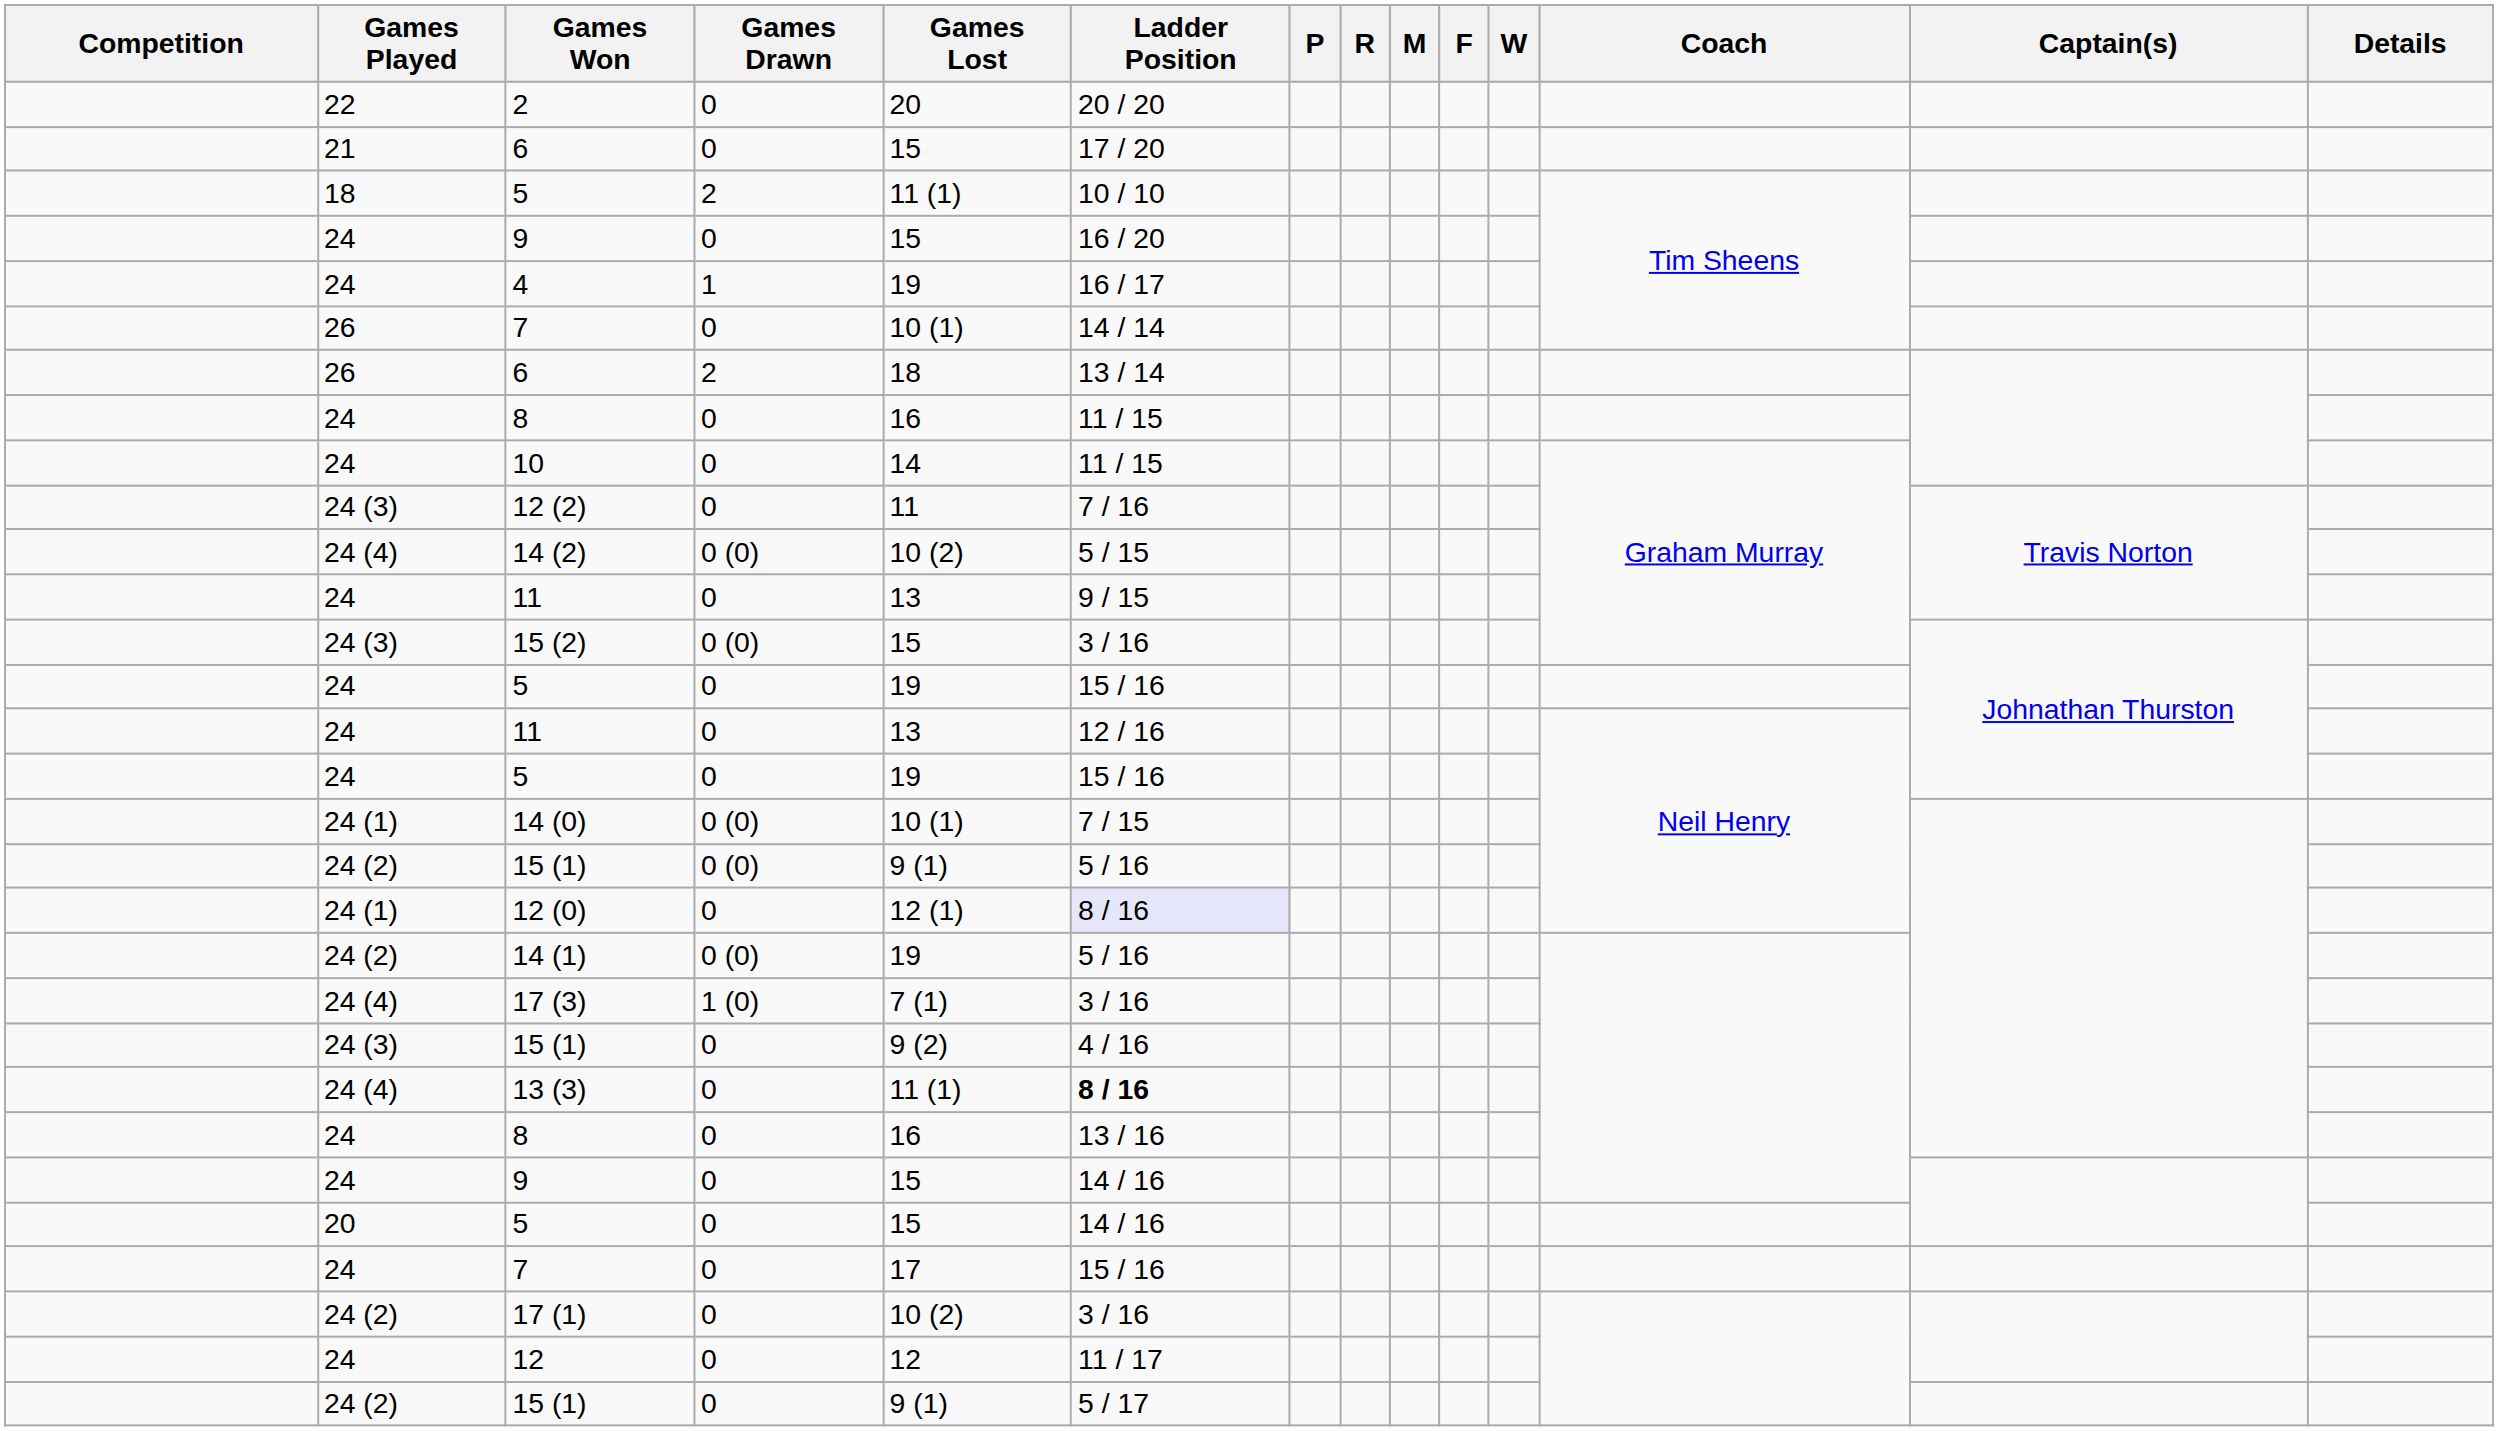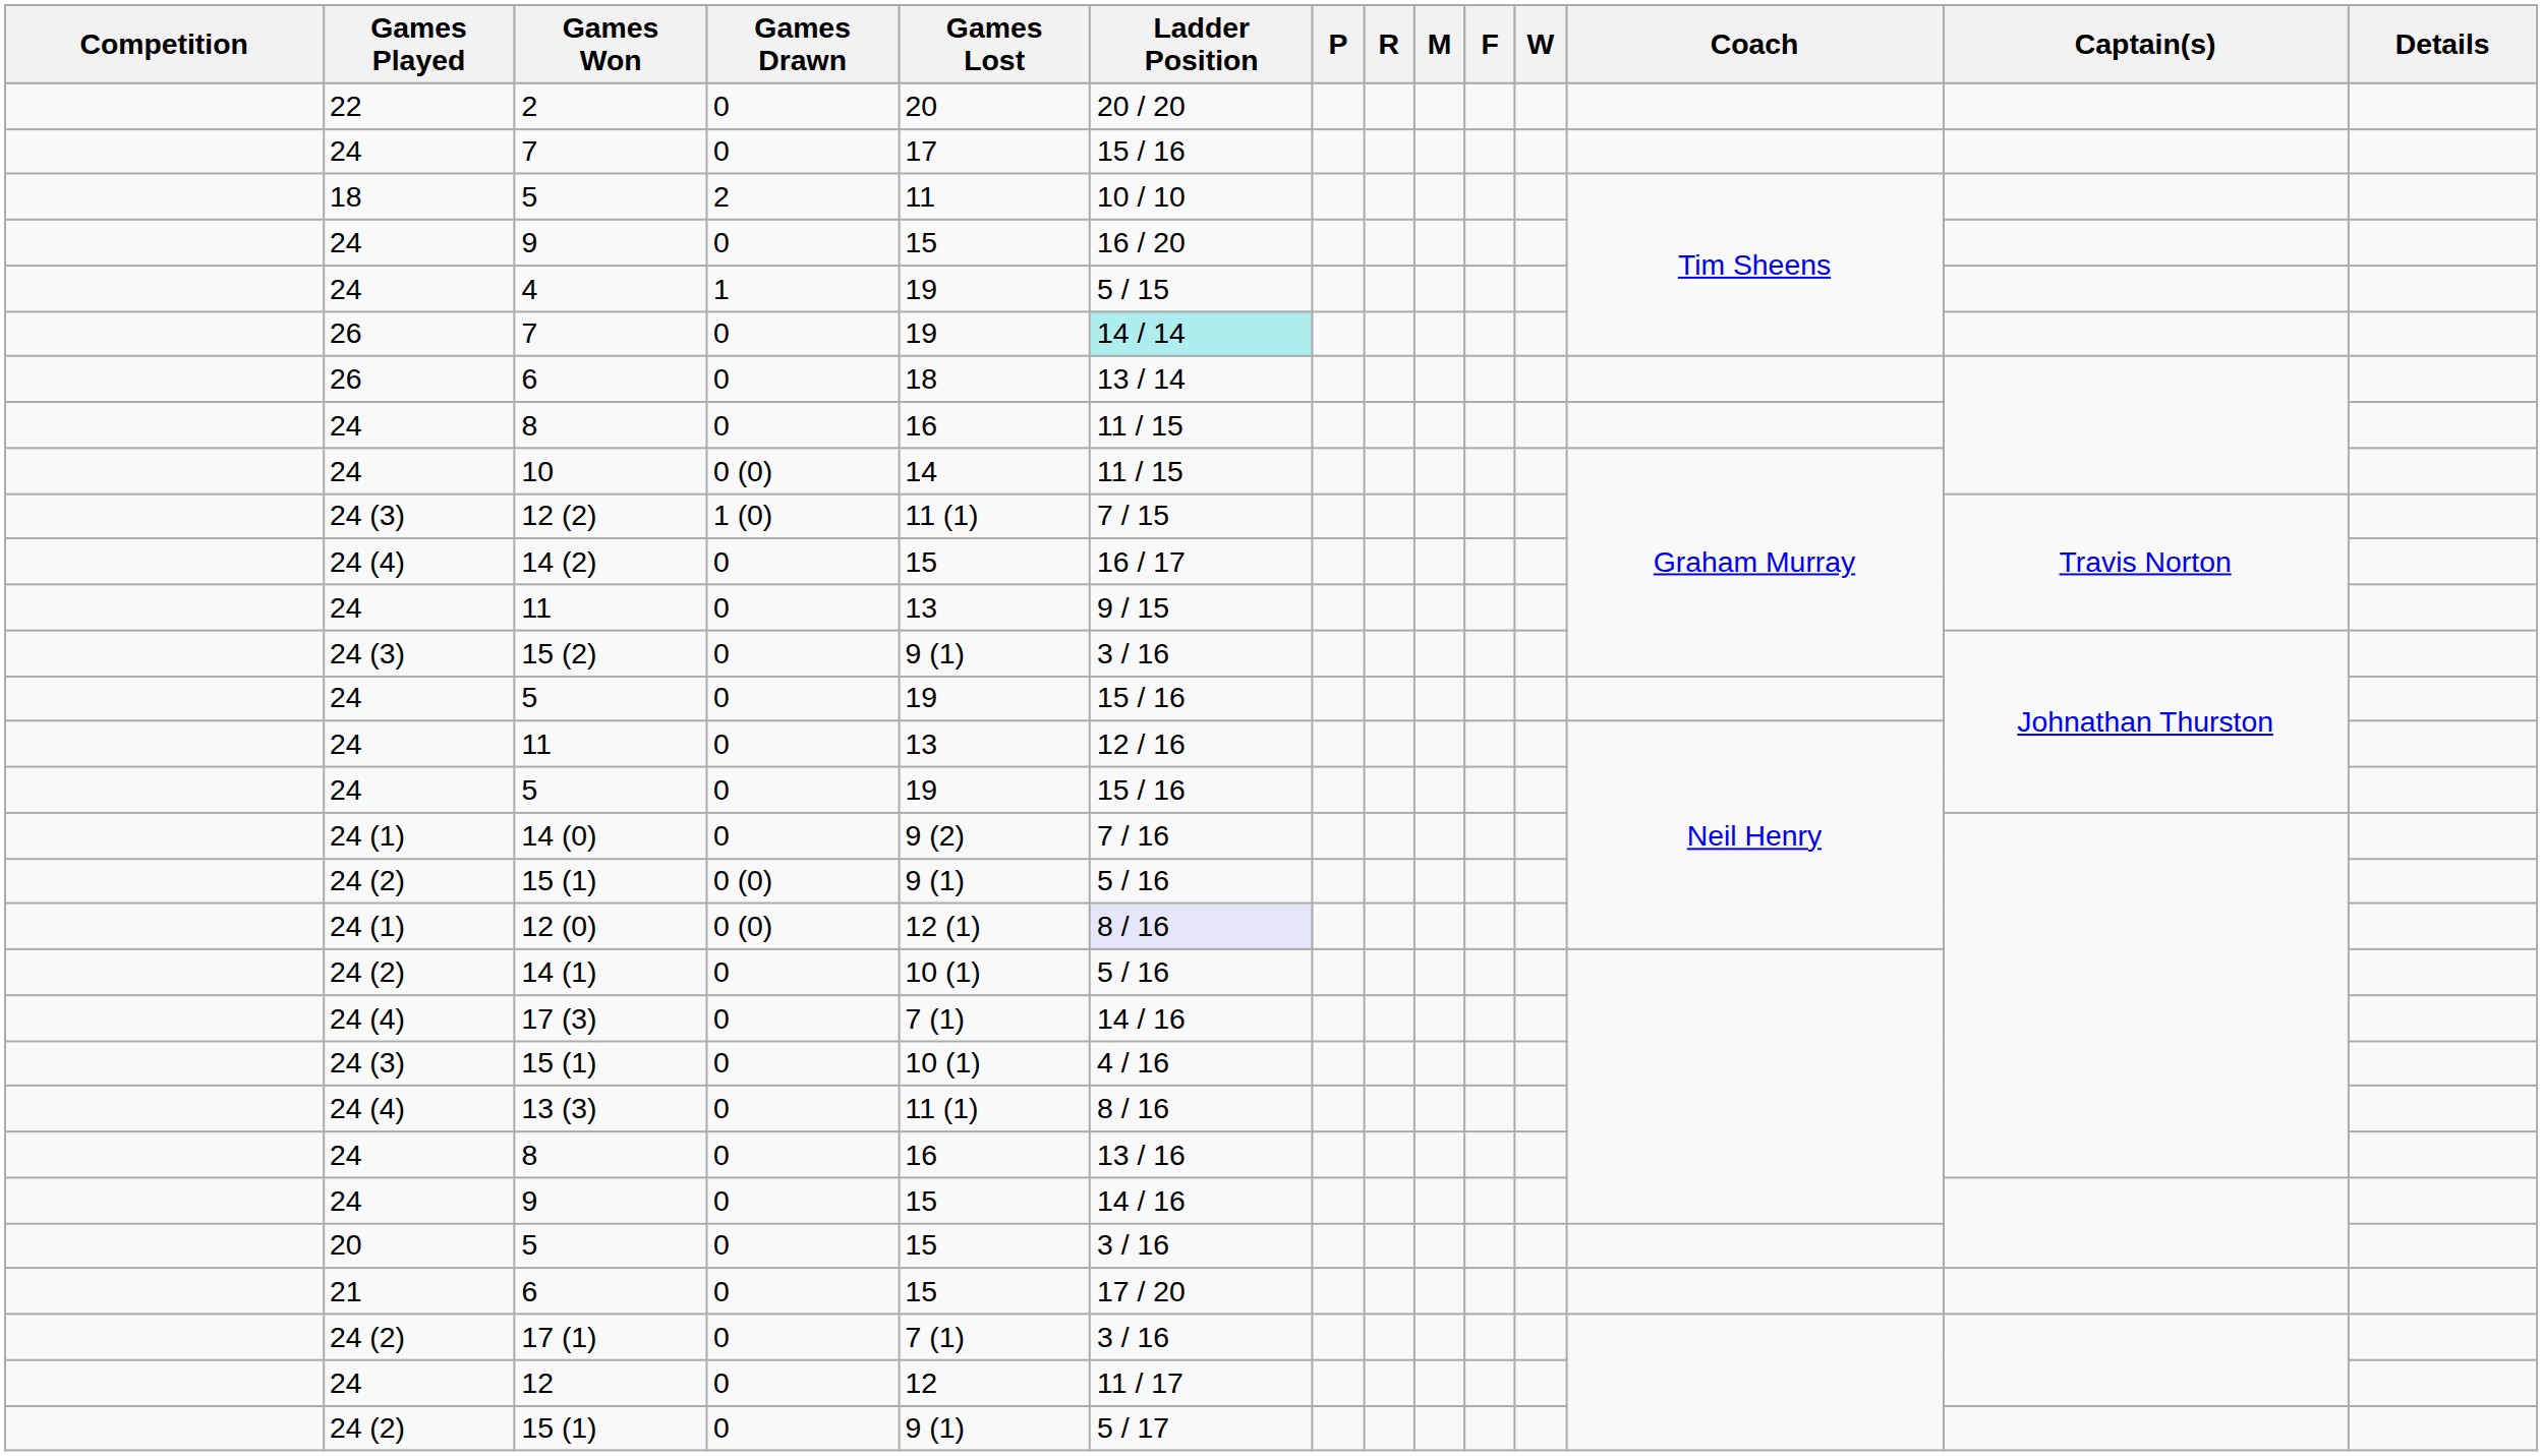rows swapped: 21 / 6 <-> 24 / 7
18 / 5 | Games Lost: 11 (1) -> 11
4 | Ladder Position: 16 / 17 -> 5 / 15
26 / 7 | Games Lost: 10 (1) -> 19
26 / 7 | Ladder Position: no background -> paleturquoise background
26 / 6 | Games Drawn: 2 -> 0
10 | Games Drawn: 0 -> 0 (0)
12 (2) | Games Drawn: 0 -> 1 (0)
12 (2) | Games Lost: 11 -> 11 (1)
12 (2) | Ladder Position: 7 / 16 -> 7 / 15
14 (2) | Games Drawn: 0 (0) -> 0
14 (2) | Games Lost: 10 (2) -> 15
14 (2) | Ladder Position: 5 / 15 -> 16 / 17
15 (2) | Games Drawn: 0 (0) -> 0
15 (2) | Games Lost: 15 -> 9 (1)
14 (0) | Games Drawn: 0 (0) -> 0
14 (0) | Games Lost: 10 (1) -> 9 (2)
14 (0) | Ladder Position: 7 / 15 -> 7 / 16
12 (0) | Games Drawn: 0 -> 0 (0)
14 (1) | Games Drawn: 0 (0) -> 0
14 (1) | Games Lost: 19 -> 10 (1)
17 (3) | Games Drawn: 1 (0) -> 0
17 (3) | Ladder Position: 3 / 16 -> 14 / 16
24 (3) / 15 (1) | Games Lost: 9 (2) -> 10 (1)
13 (3) | Ladder Position: bold -> normal
20 / 5 | Ladder Position: 14 / 16 -> 3 / 16
17 (1) | Games Lost: 10 (2) -> 7 (1)
